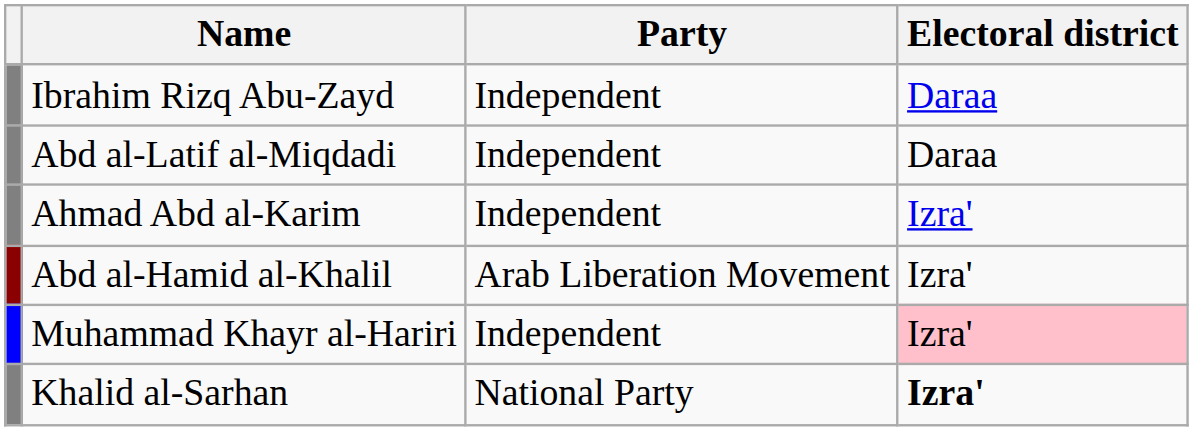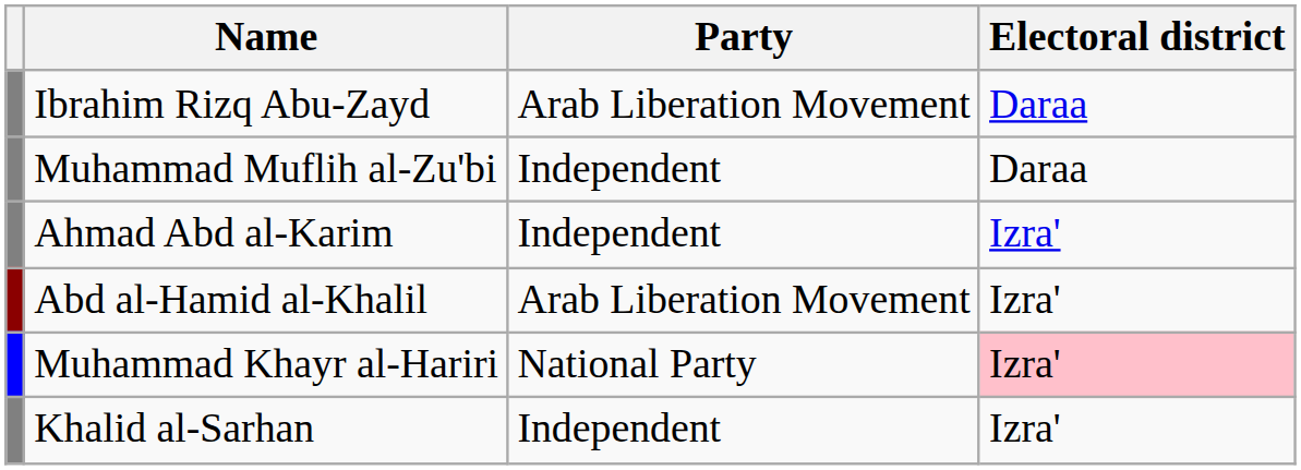Ibrahim Rizq Abu-Zayd | Party: Independent -> Arab Liberation Movement
- row: Abd al-Latif al-Miqdadi | Independent | Daraa
+ row: Muhammad Muflih al-Zu'bi | Independent | Daraa
Muhammad Khayr al-Hariri | Party: Independent -> National Party
Khalid al-Sarhan | Party: National Party -> Independent
Khalid al-Sarhan | Electoral district: bold -> normal
